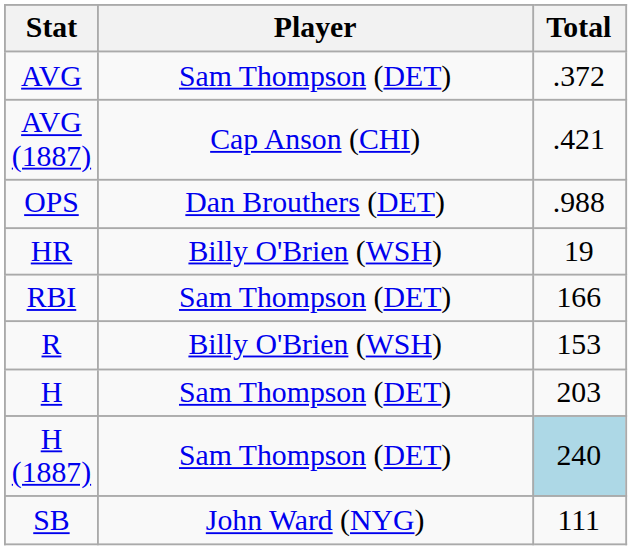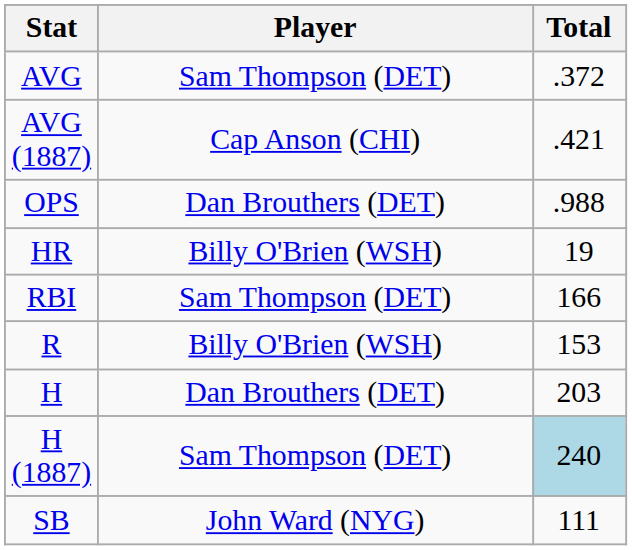H | Player: Sam Thompson (DET) -> Dan Brouthers (DET)
